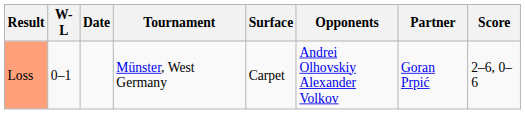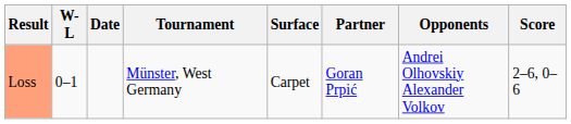columns swapped: Partner <-> Opponents
